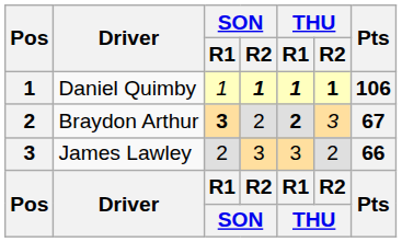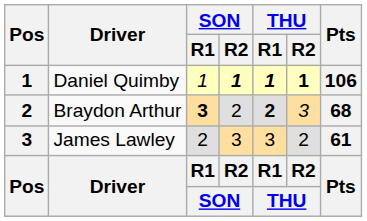Braydon Arthur | Pts: 67 -> 68
James Lawley | Pts: 66 -> 61
